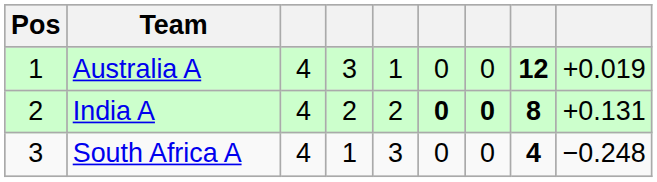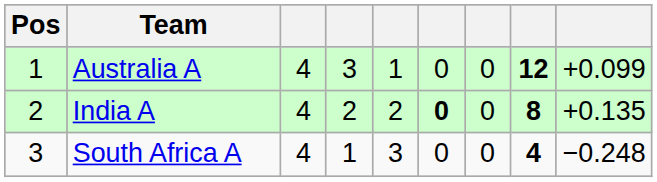Australia A | column 9: +0.019 -> +0.099
India A | column 7: bold -> normal
India A | column 9: +0.131 -> +0.135
